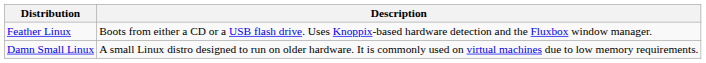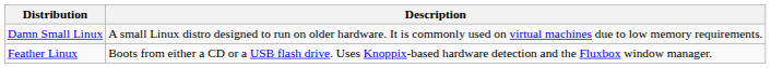rows swapped: Damn Small Linux <-> Feather Linux
